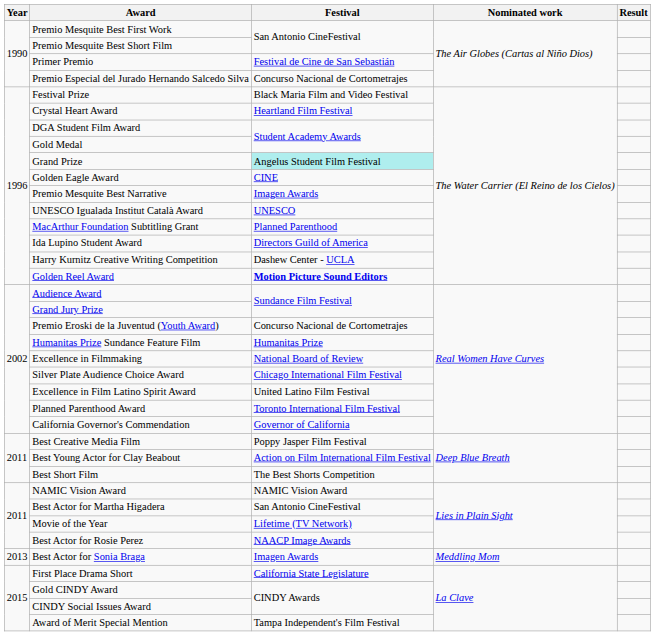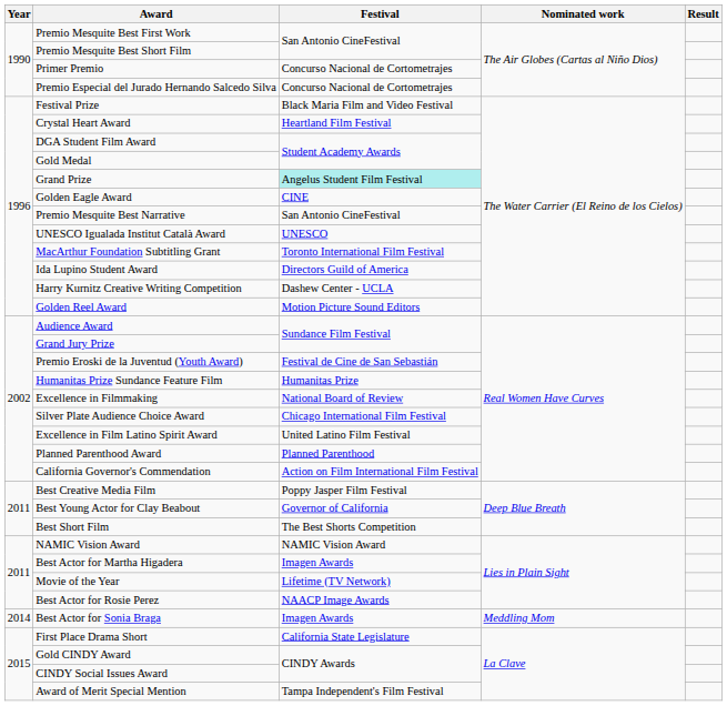Primer Premio | Festival: Festival de Cine de San Sebastián -> Concurso Nacional de Cortometrajes
Premio Mesquite Best Narrative | Festival: Imagen Awards -> San Antonio CineFestival
MacArthur Foundation Subtitling Grant | Festival: Planned Parenthood -> Toronto International Film Festival
Golden Reel Award | Festival: bold -> normal
Premio Eroski de la Juventud (Youth Award) | Festival: Concurso Nacional de Cortometrajes -> Festival de Cine de San Sebastián
Planned Parenthood Award | Festival: Toronto International Film Festival -> Planned Parenthood
California Governor's Commendation | Festival: Governor of California -> Action on Film International Film Festival
Best Young Actor for Clay Beabout | Festival: Action on Film International Film Festival -> Governor of California
Best Actor for Martha Higadera | Festival: San Antonio CineFestival -> Imagen Awards
Best Actor for Sonia Braga | Year: 2013 -> 2014
